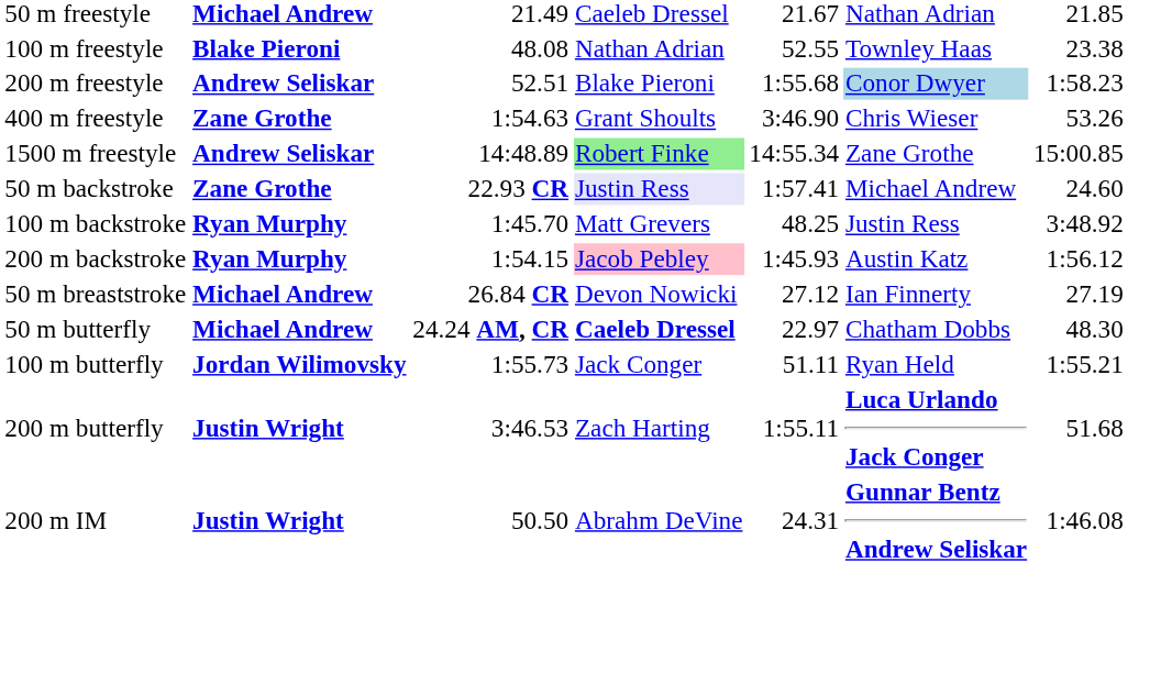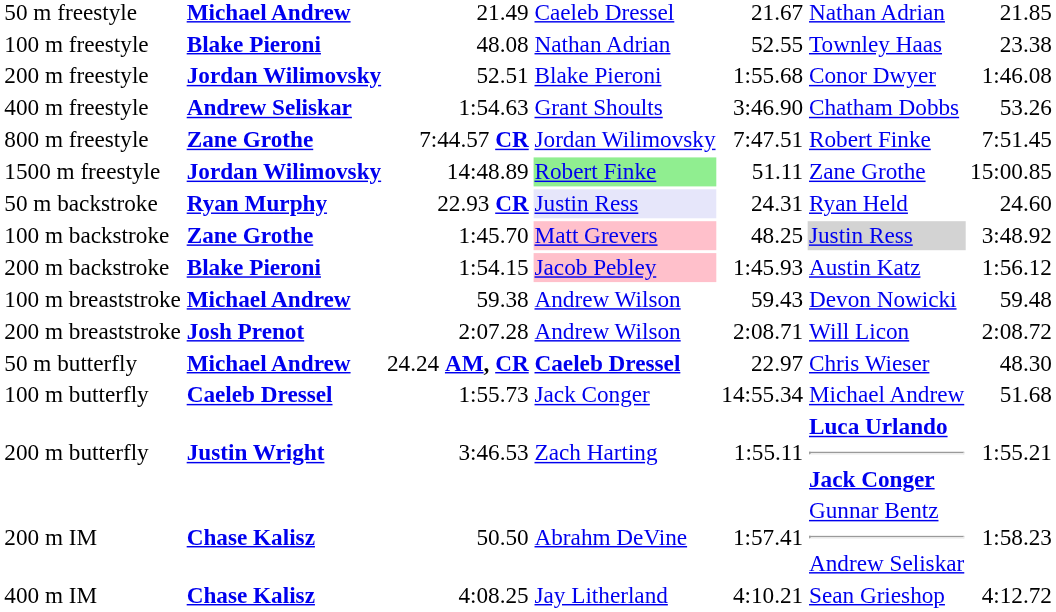200 m freestyle | column 2: Andrew Seliskar -> Jordan Wilimovsky
200 m freestyle | column 6: lightblue background -> no background
200 m freestyle | column 7: 1:58.23 -> 1:46.08
400 m freestyle | column 2: Zane Grothe -> Andrew Seliskar
400 m freestyle | column 6: Chris Wieser -> Chatham Dobbs
+ row: 800 m freestyle | Zane Grothe | 7:44.57 CR | Jordan Wilimovsky | 7:47.51 | Robert Finke | 7:51.45
1500 m freestyle | column 2: Andrew Seliskar -> Jordan Wilimovsky
1500 m freestyle | column 5: 14:55.34 -> 51.11
50 m backstroke | column 2: Zane Grothe -> Ryan Murphy
50 m backstroke | column 5: 1:57.41 -> 24.31
50 m backstroke | column 6: Michael Andrew -> Ryan Held
100 m backstroke | column 2: Ryan Murphy -> Zane Grothe
100 m backstroke | column 4: no background -> pink background
100 m backstroke | column 6: no background -> lightgrey background
200 m backstroke | column 2: Ryan Murphy -> Blake Pieroni
- row: 50 m breaststroke | Michael Andrew | 26.84 CR | Devon Nowicki | 27.12 | Ian Finnerty | 27.19
+ row: 100 m breaststroke | Michael Andrew | 59.38 | Andrew Wilson | 59.43 | Devon Nowicki | 59.48
+ row: 200 m breaststroke | Josh Prenot | 2:07.28 | Andrew Wilson | 2:08.71 | Will Licon | 2:08.72
50 m butterfly | column 6: Chatham Dobbs -> Chris Wieser
100 m butterfly | column 2: Jordan Wilimovsky -> Caeleb Dressel
100 m butterfly | column 5: 51.11 -> 14:55.34
100 m butterfly | column 6: Ryan Held -> Michael Andrew
100 m butterfly | column 7: 1:55.21 -> 51.68
200 m butterfly | column 7: 51.68 -> 1:55.21
200 m IM | column 2: Justin Wright -> Chase Kalisz
200 m IM | column 5: 24.31 -> 1:57.41
200 m IM | column 6: bold -> normal
200 m IM | column 7: 1:46.08 -> 1:58.23
+ row: 400 m IM | Chase Kalisz | 4:08.25 | Jay Litherland | 4:10.21 | Sean Grieshop | 4:12.72
